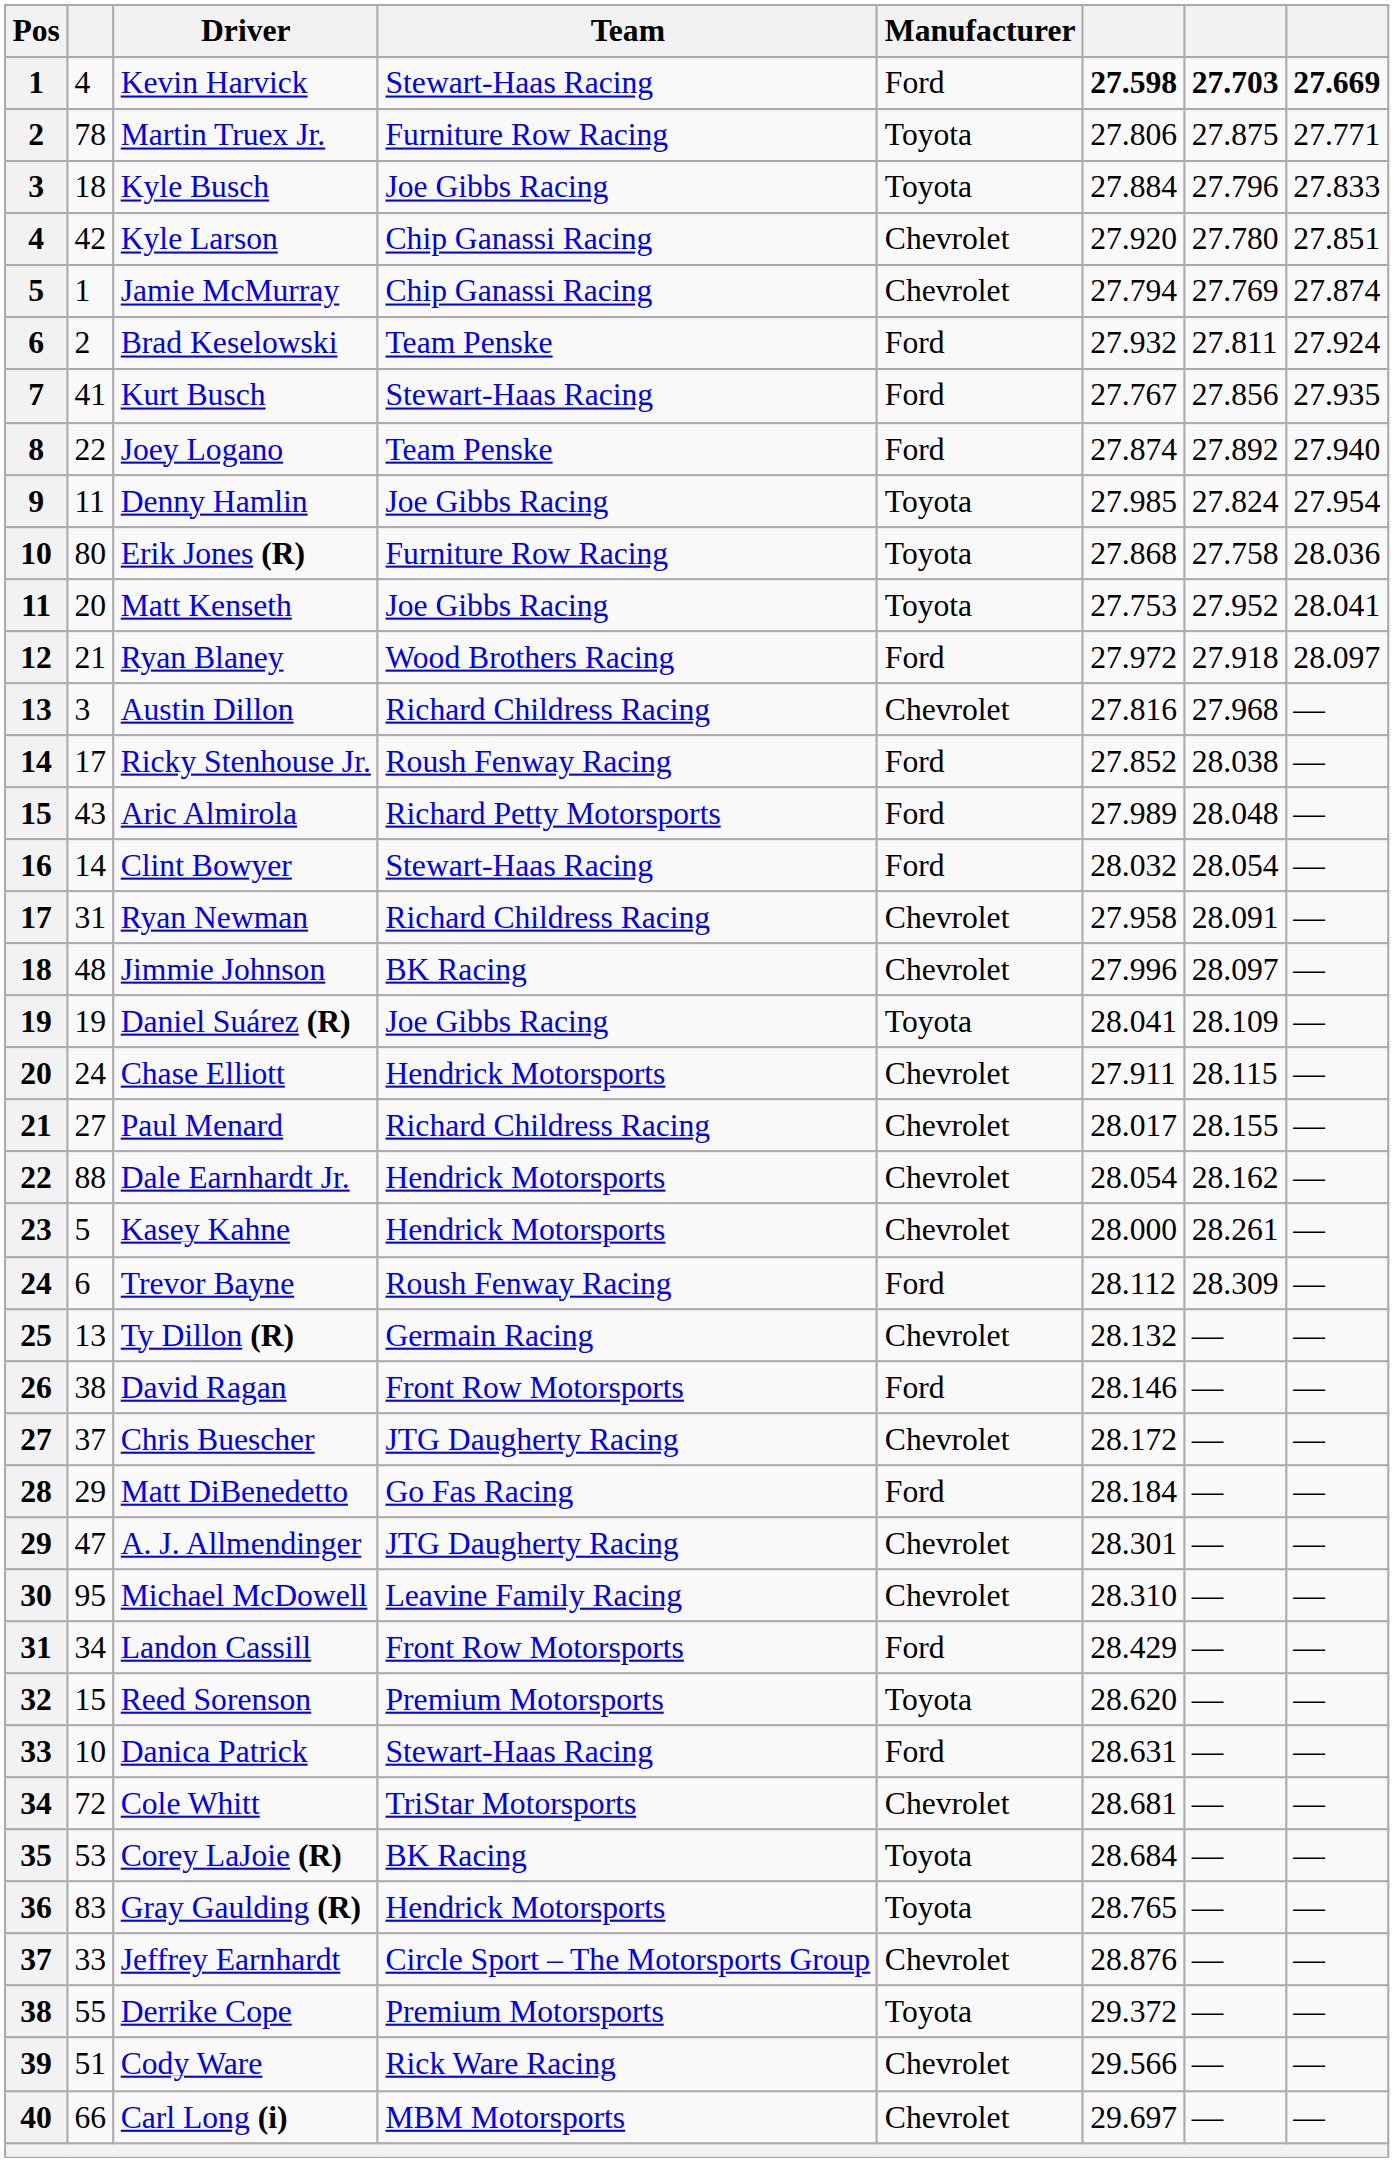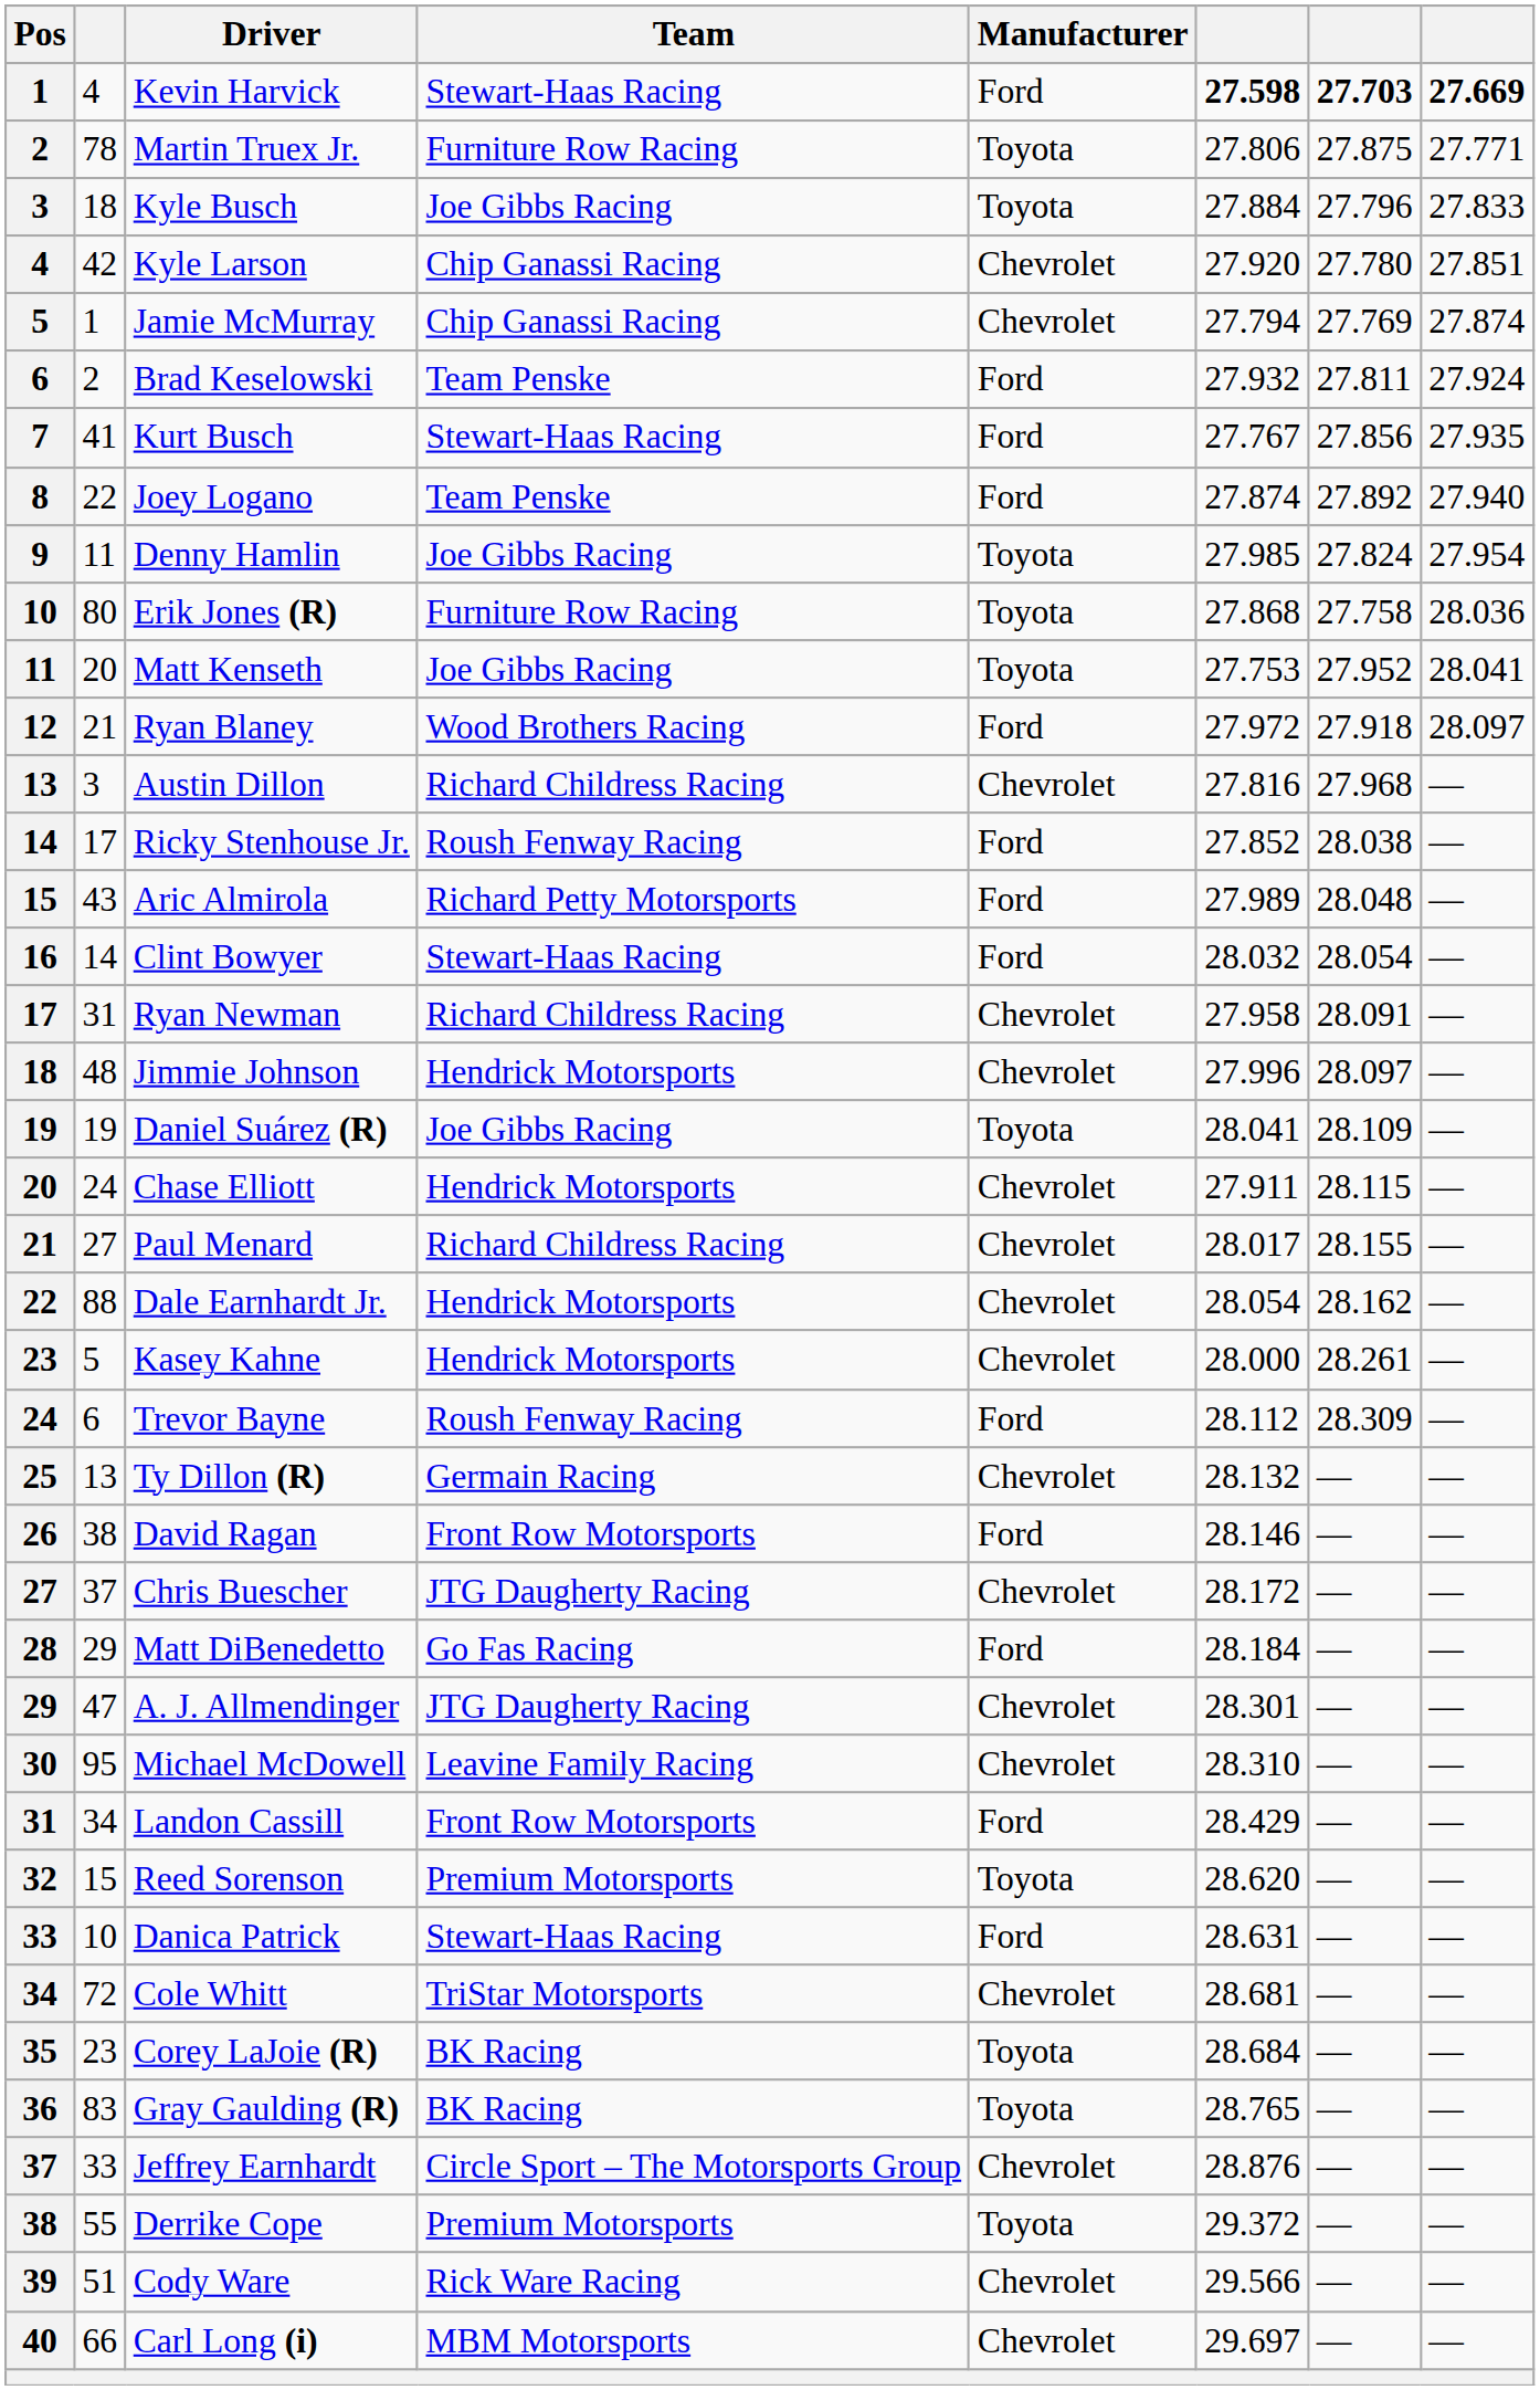Jimmie Johnson | Team: BK Racing -> Hendrick Motorsports
Corey LaJoie (R) | column 2: 53 -> 23
Gray Gaulding (R) | Team: Hendrick Motorsports -> BK Racing
